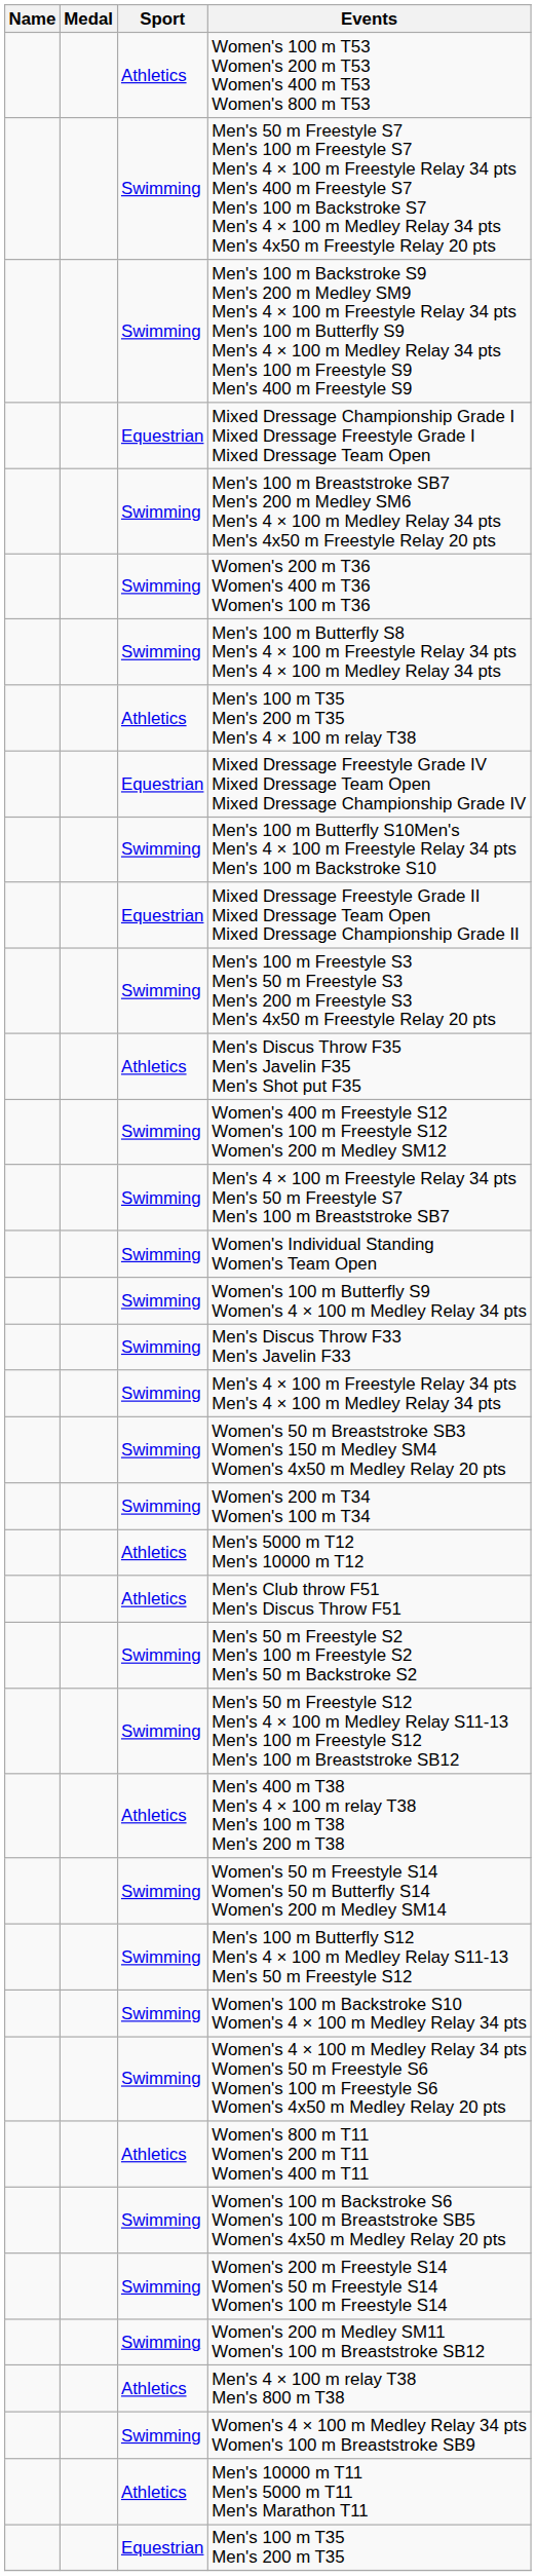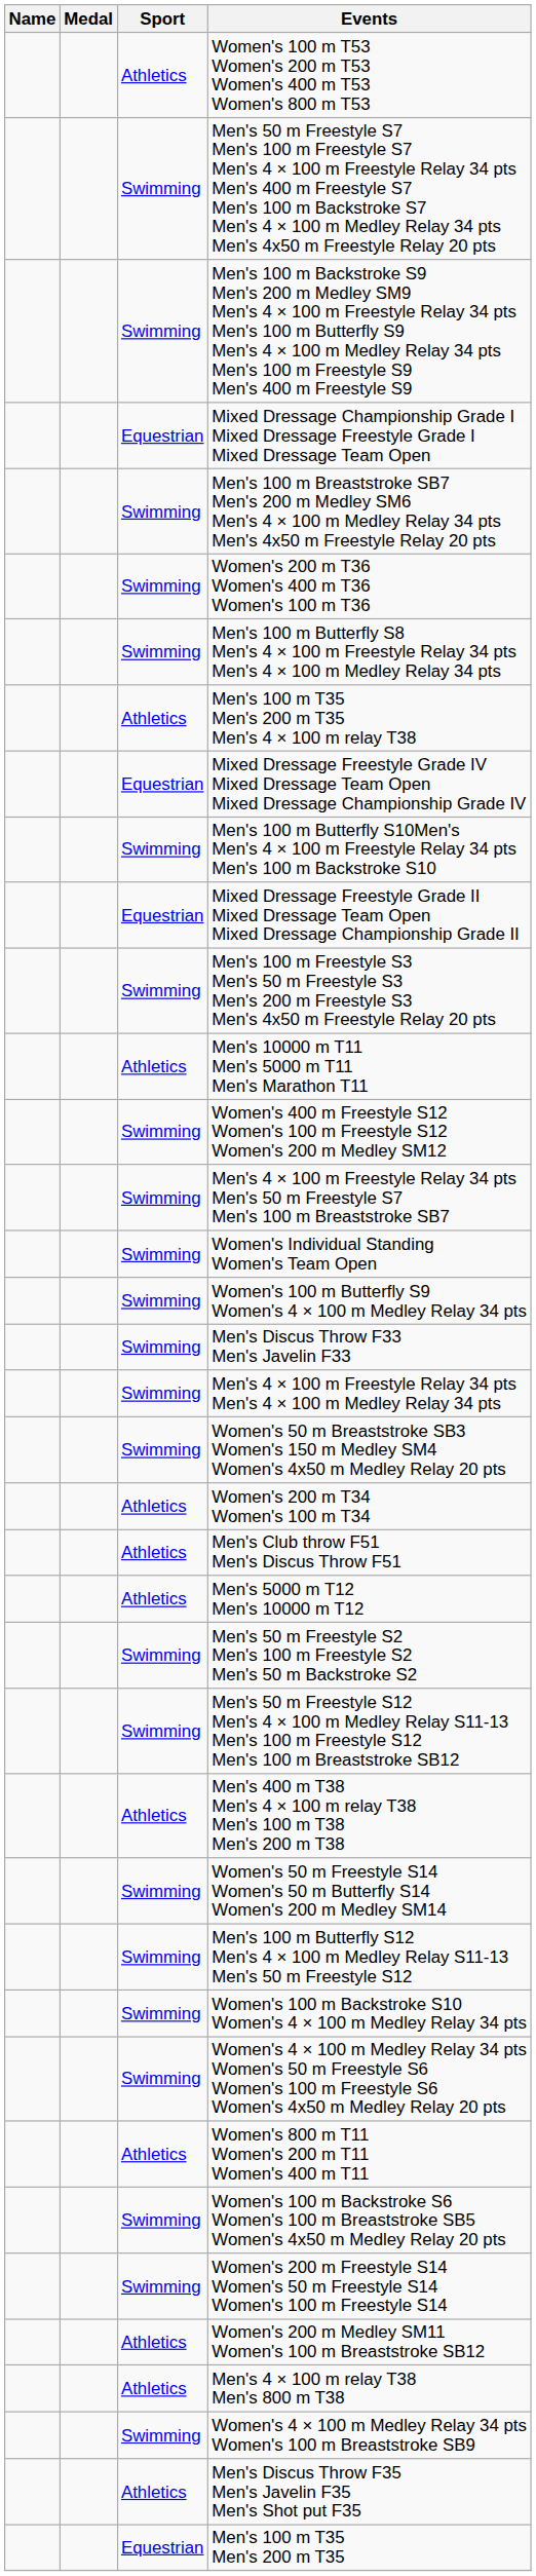rows swapped: Men's 10000 m T11 Men's 5000 m T11 Men's Marathon T11 <-> Men's Discus Throw F35 Men's Javelin F35 Men's Shot put F35
Women's 200 m T34 Women's 100 m T34 | Sport: Swimming -> Athletics
rows swapped: Men's Club throw F51 Men's Discus Throw F51 <-> Men's 5000 m T12 Men's 10000 m T12
Women's 200 m Medley SM11 Women's 100 m Breaststroke SB12 | Sport: Swimming -> Athletics
